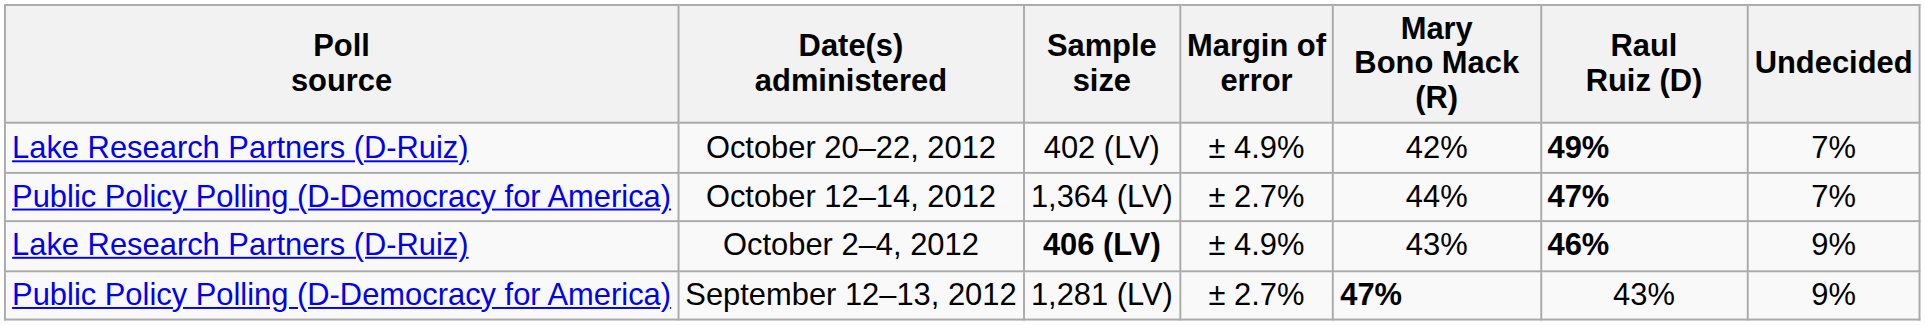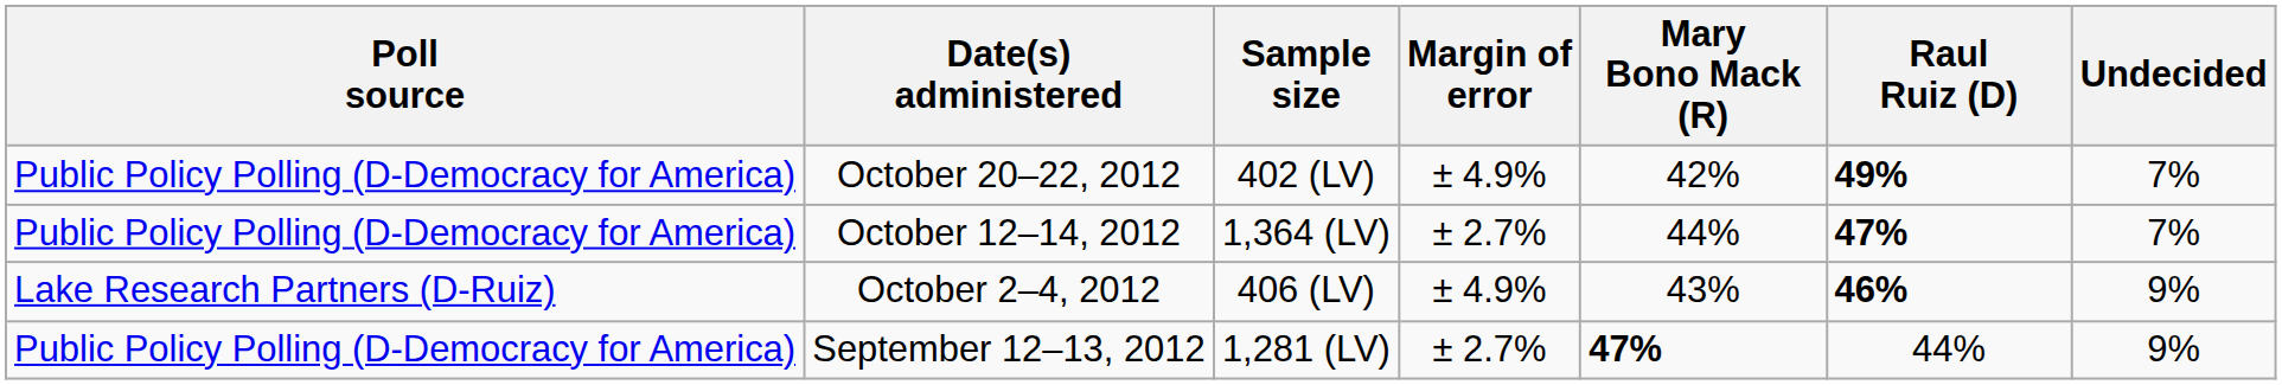October 20–22, 2012 | Poll source: Lake Research Partners (D-Ruiz) -> Public Policy Polling (D-Democracy for America)
October 2–4, 2012 | Sample size: bold -> normal
September 12–13, 2012 | Raul Ruiz (D): 43% -> 44%
